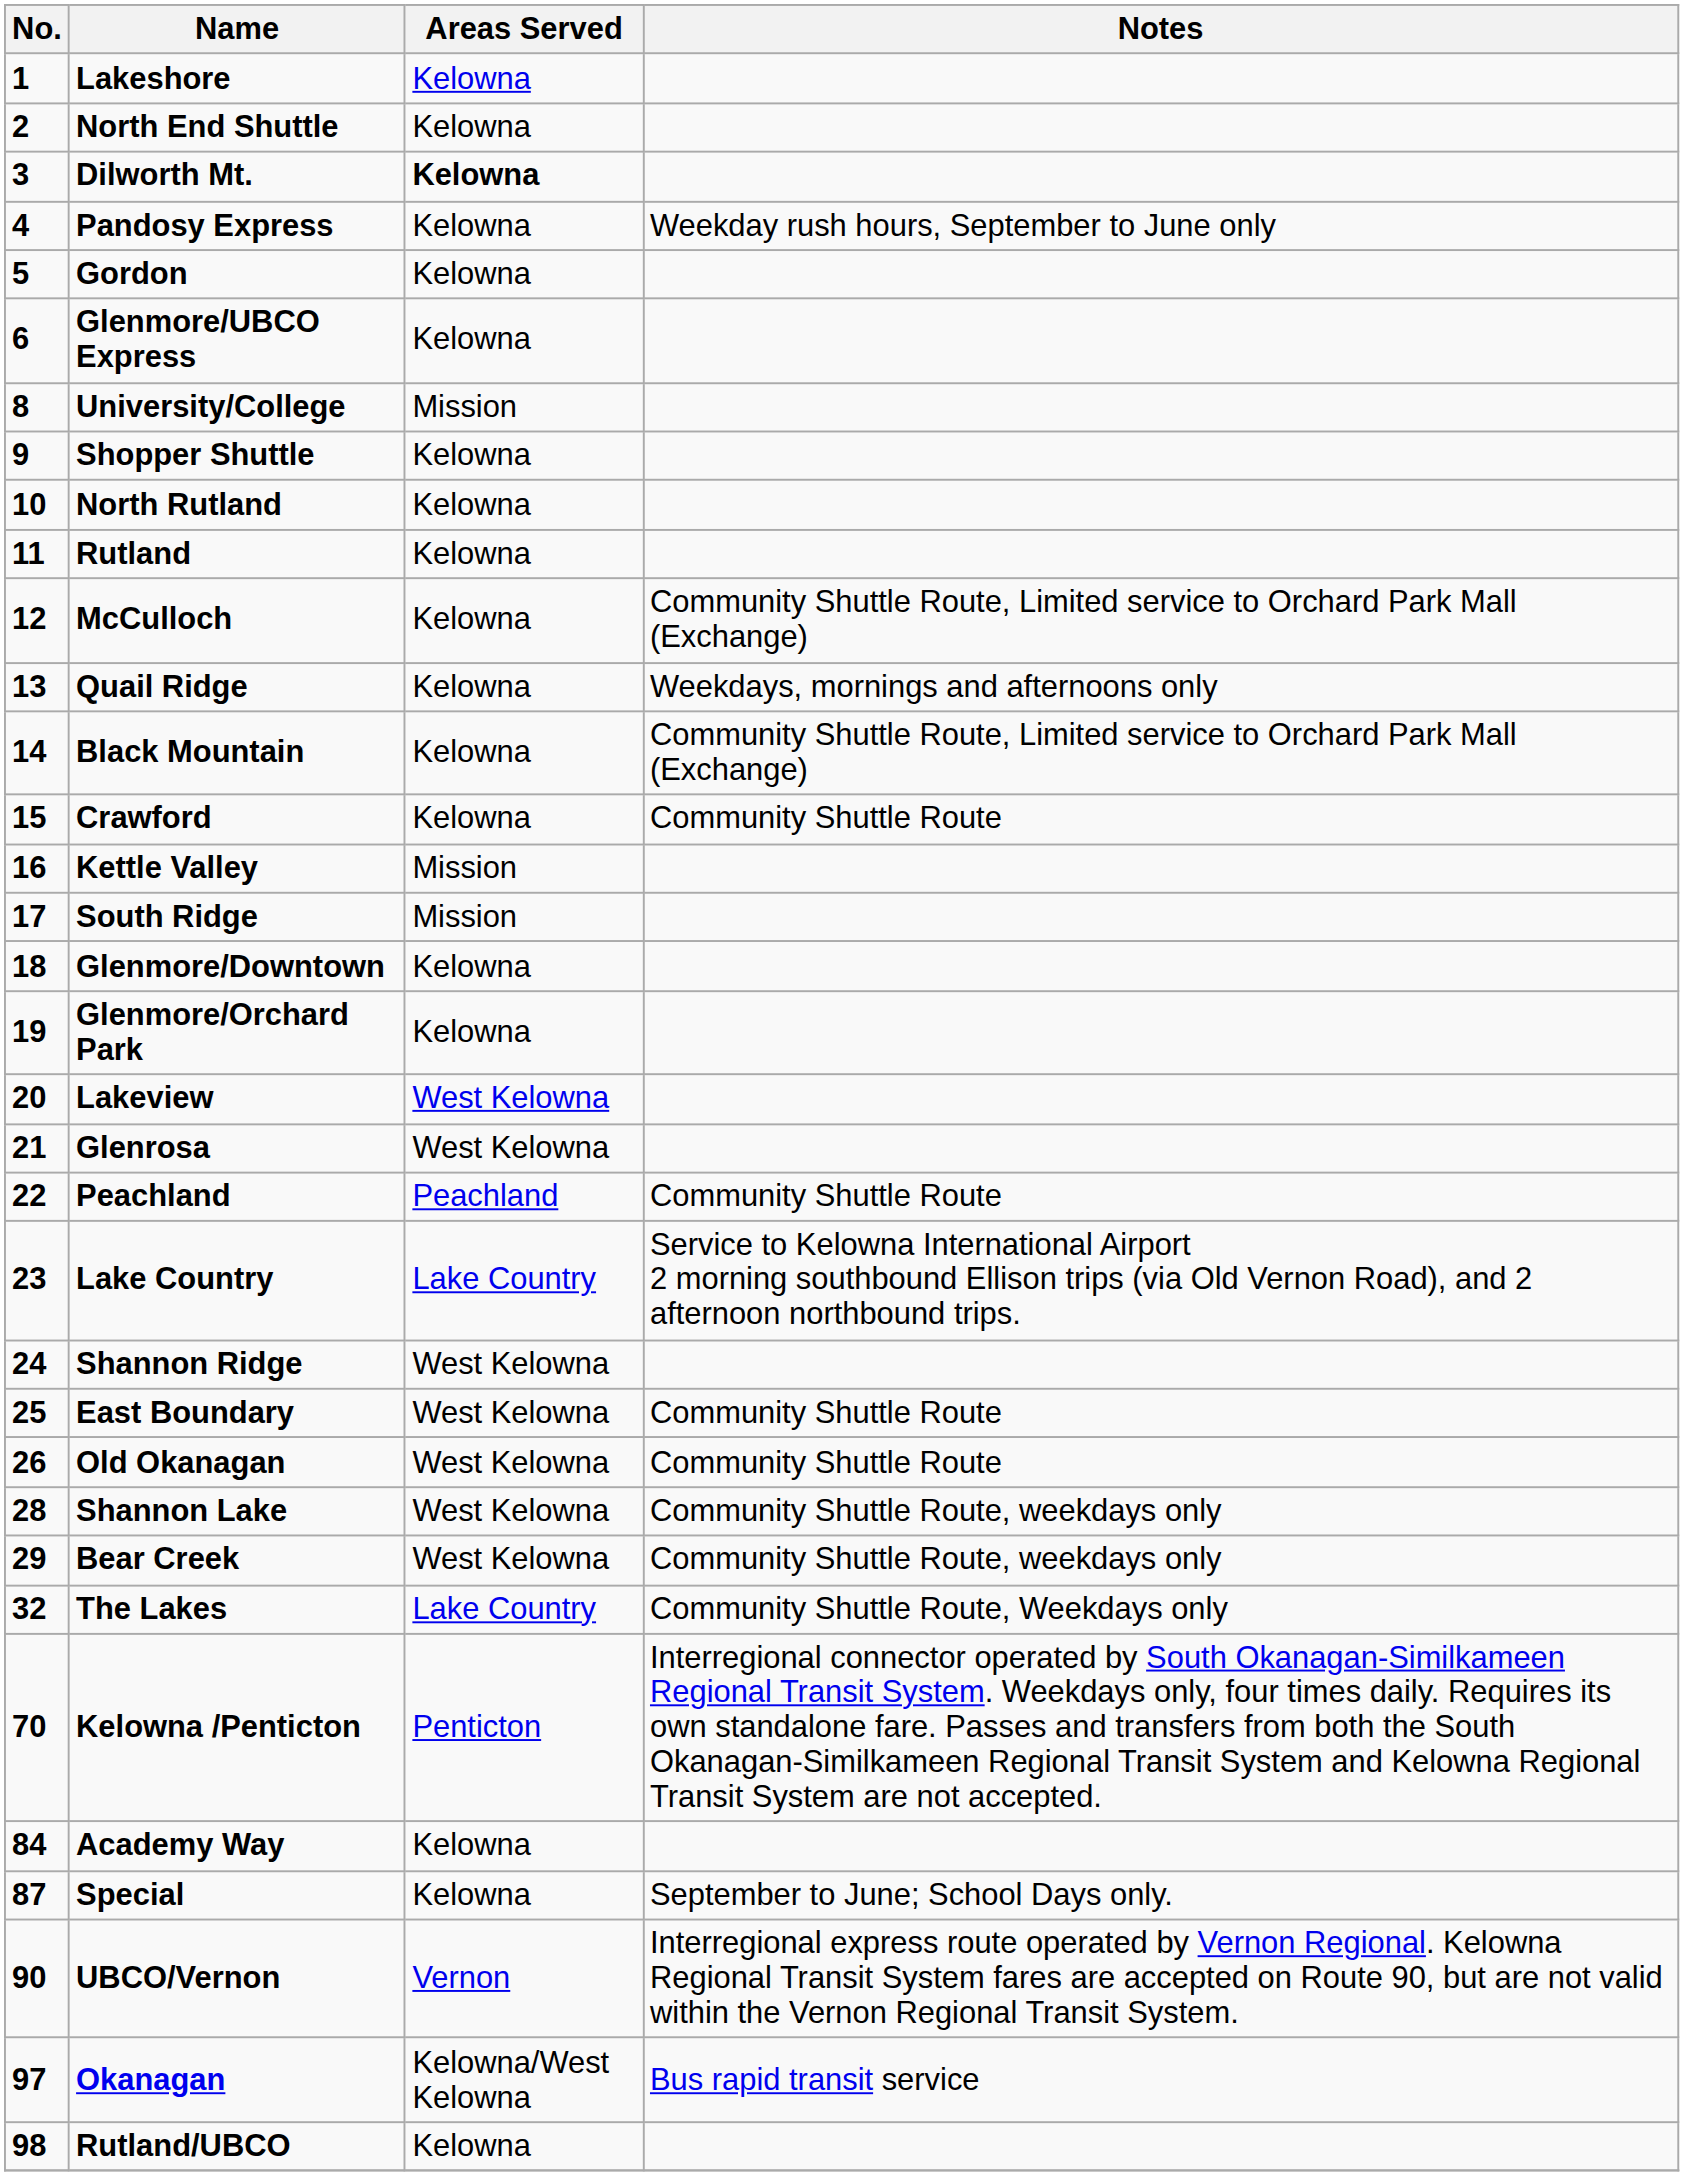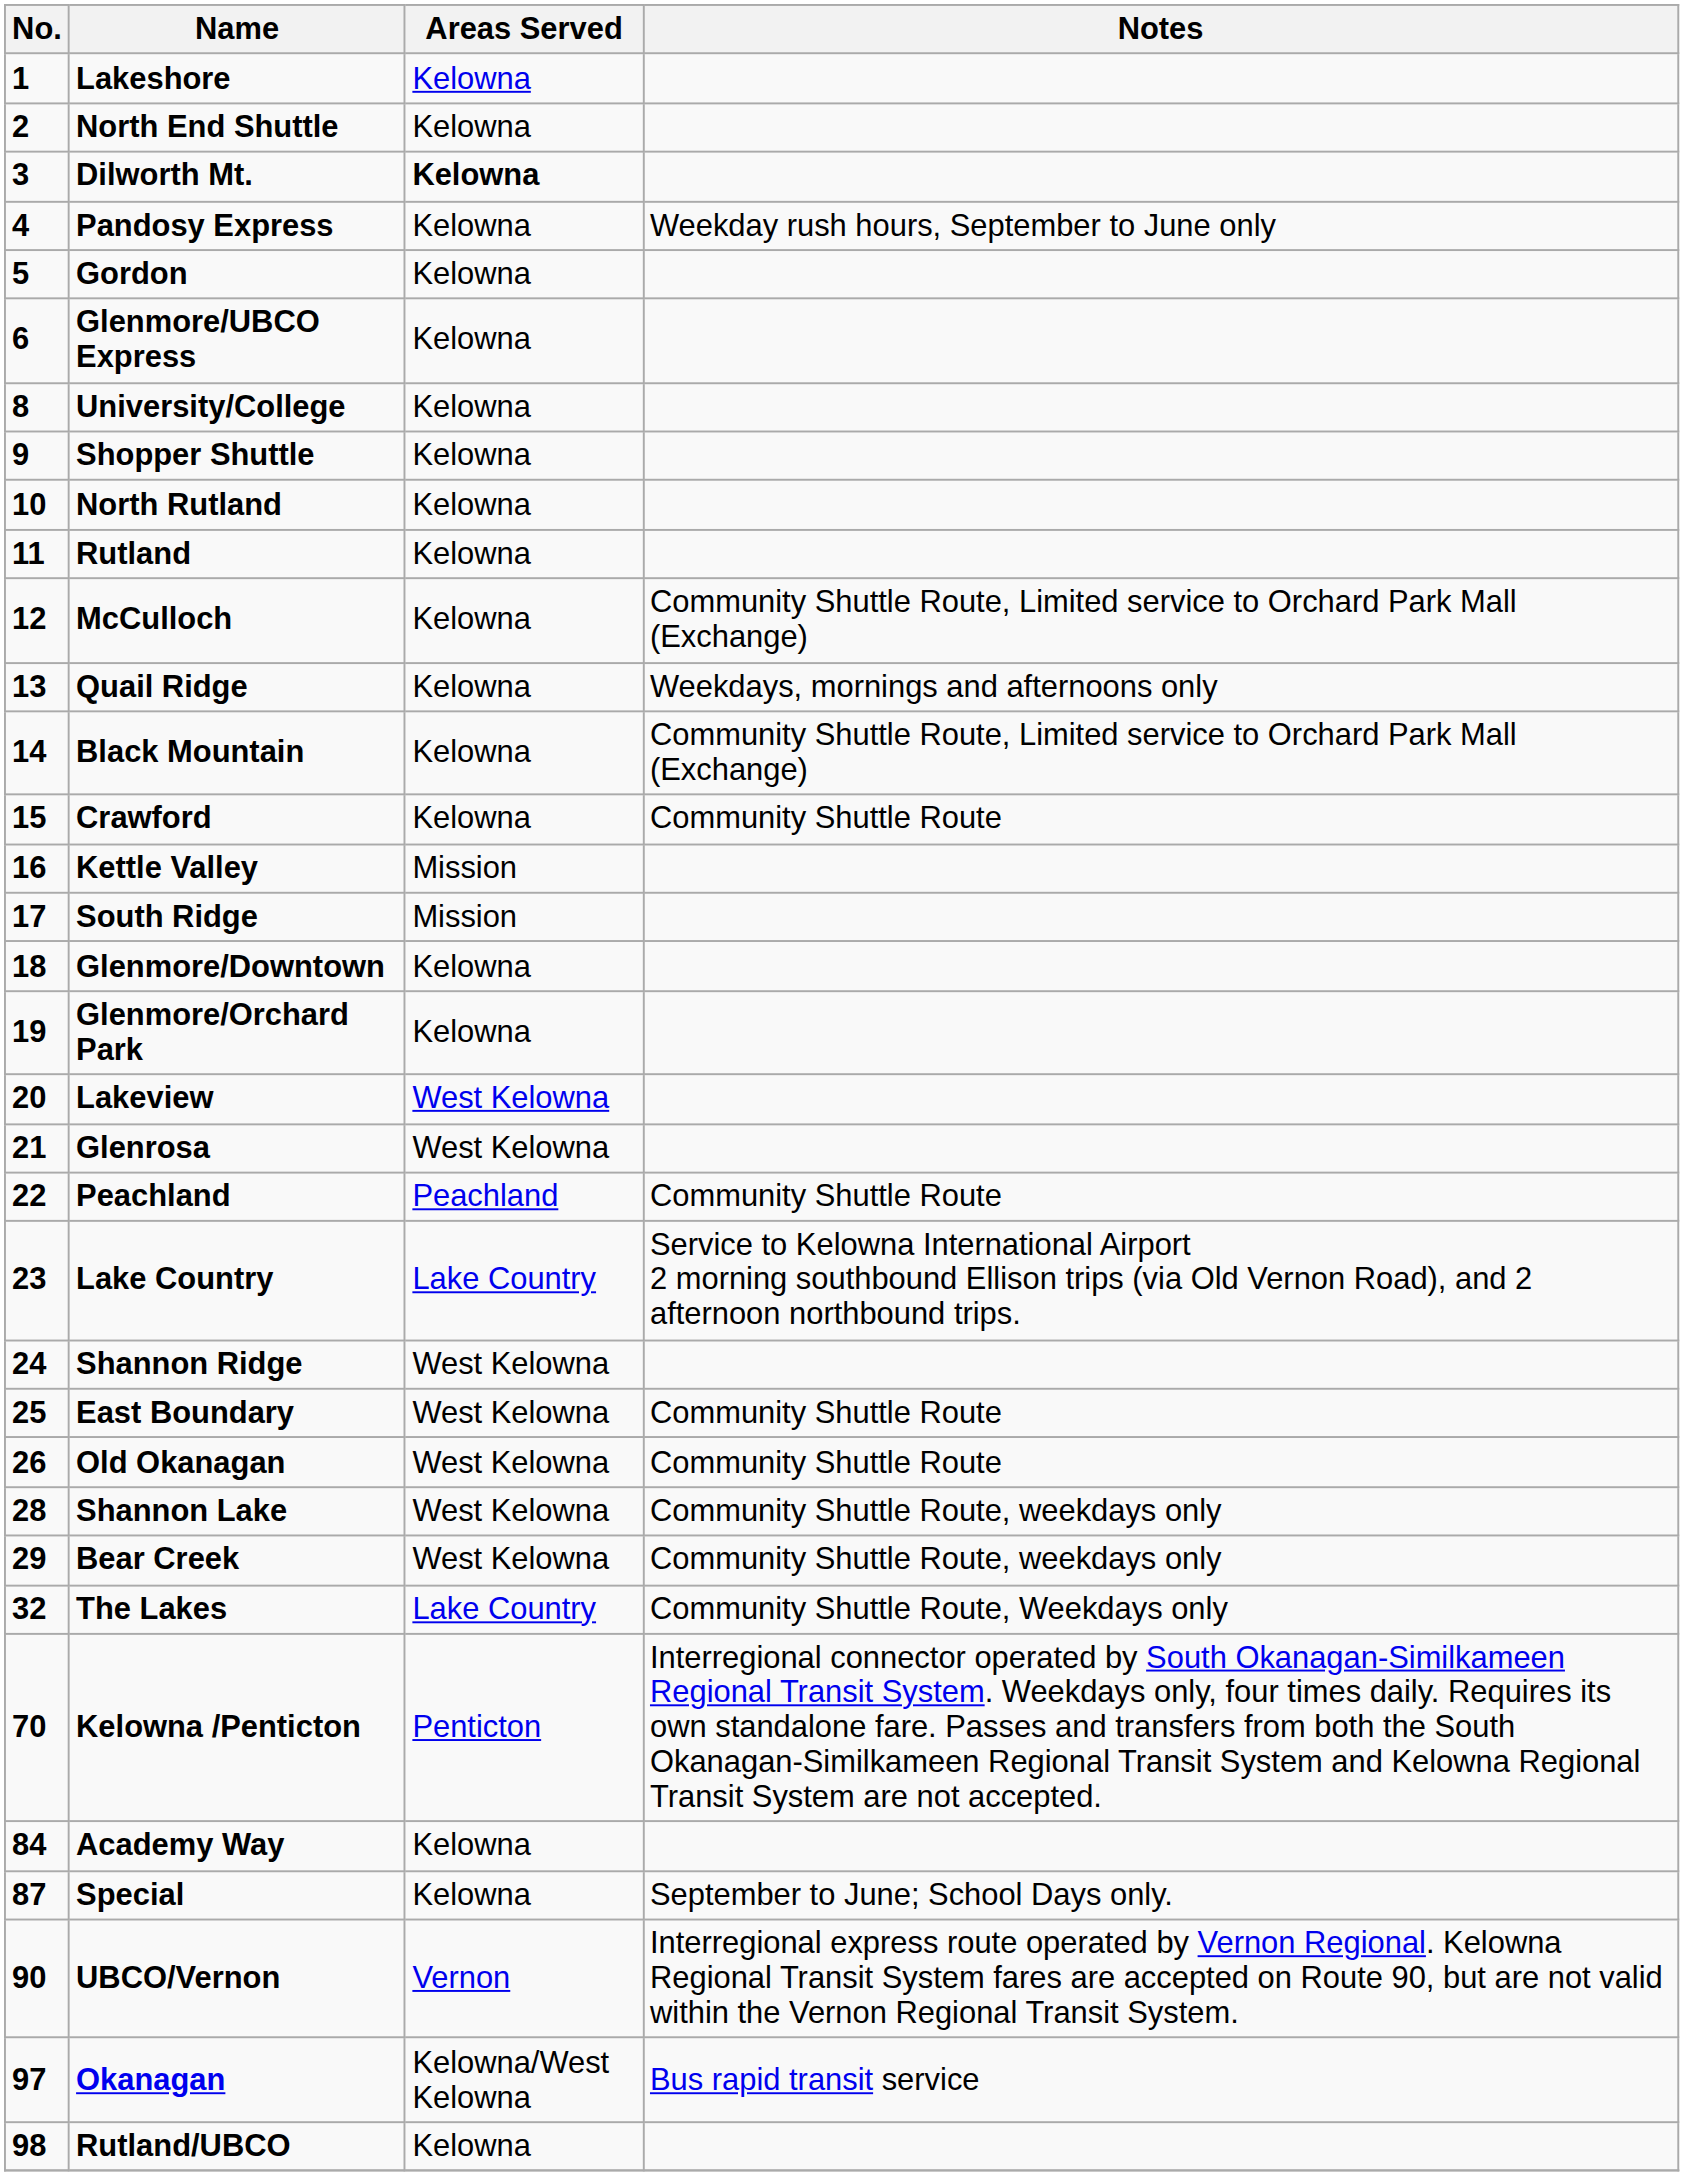University/College | Areas Served: Mission -> Kelowna
